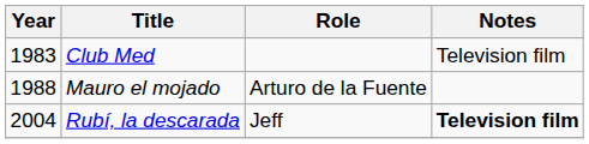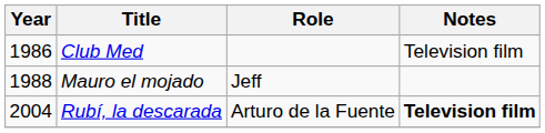Club Med | Year: 1983 -> 1986
Mauro el mojado | Role: Arturo de la Fuente -> Jeff
Rubí, la descarada | Role: Jeff -> Arturo de la Fuente
